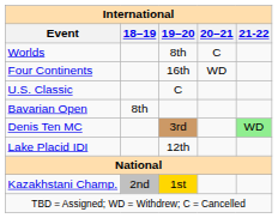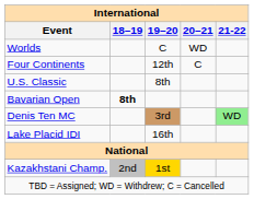Worlds | 19–20: 8th -> C
Worlds | 20–21: C -> WD
Four Continents | 19–20: 16th -> 12th
Four Continents | 20–21: WD -> C
U.S. Classic | 19–20: C -> 8th
Bavarian Open | 18–19: normal -> bold
Lake Placid IDI | 19–20: 12th -> 16th
